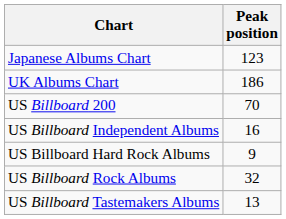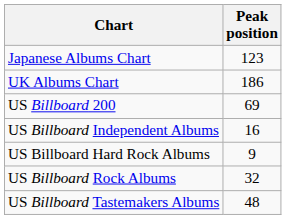US Billboard 200 | Peak position: 70 -> 69
US Billboard Tastemakers Albums | Peak position: 13 -> 48
